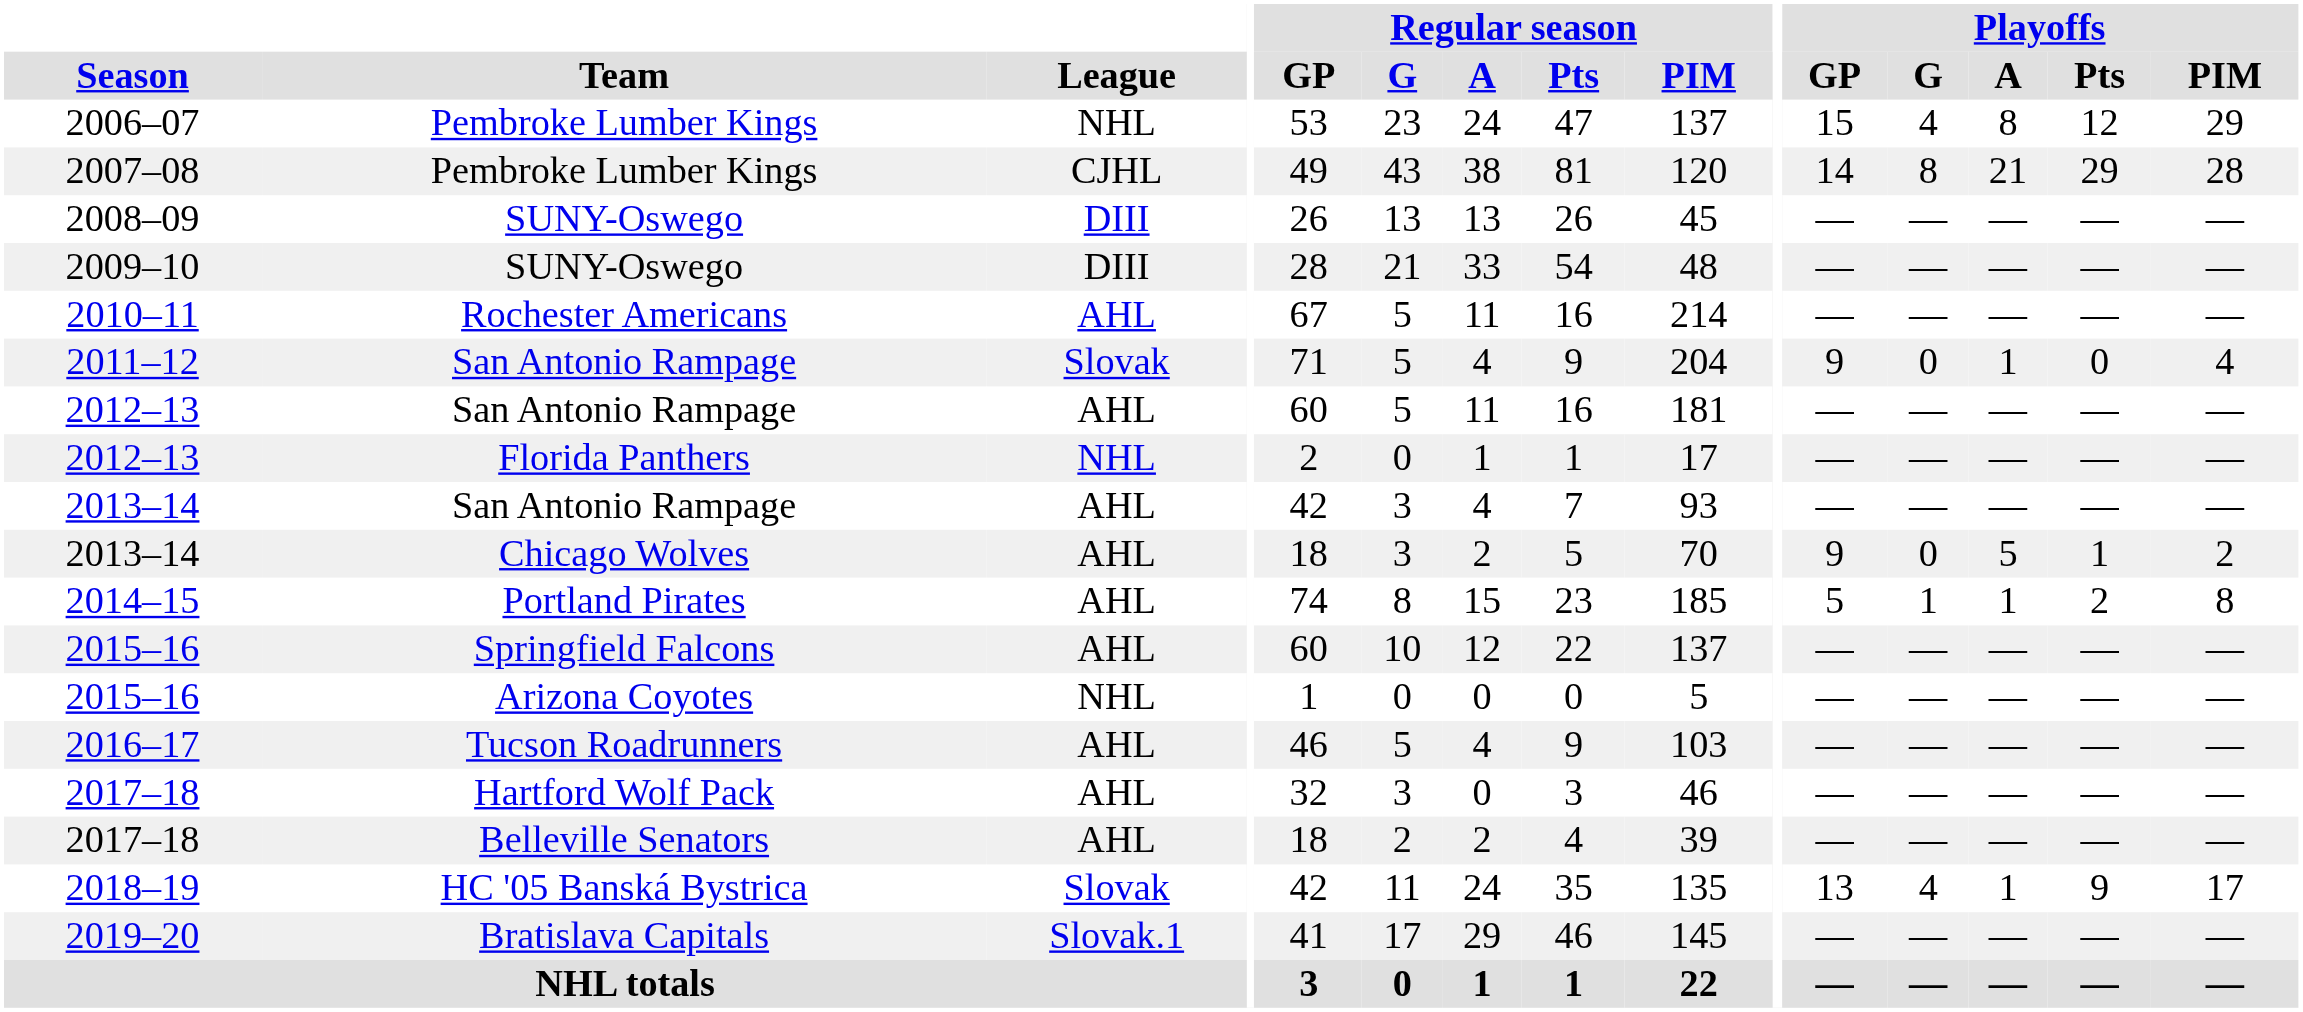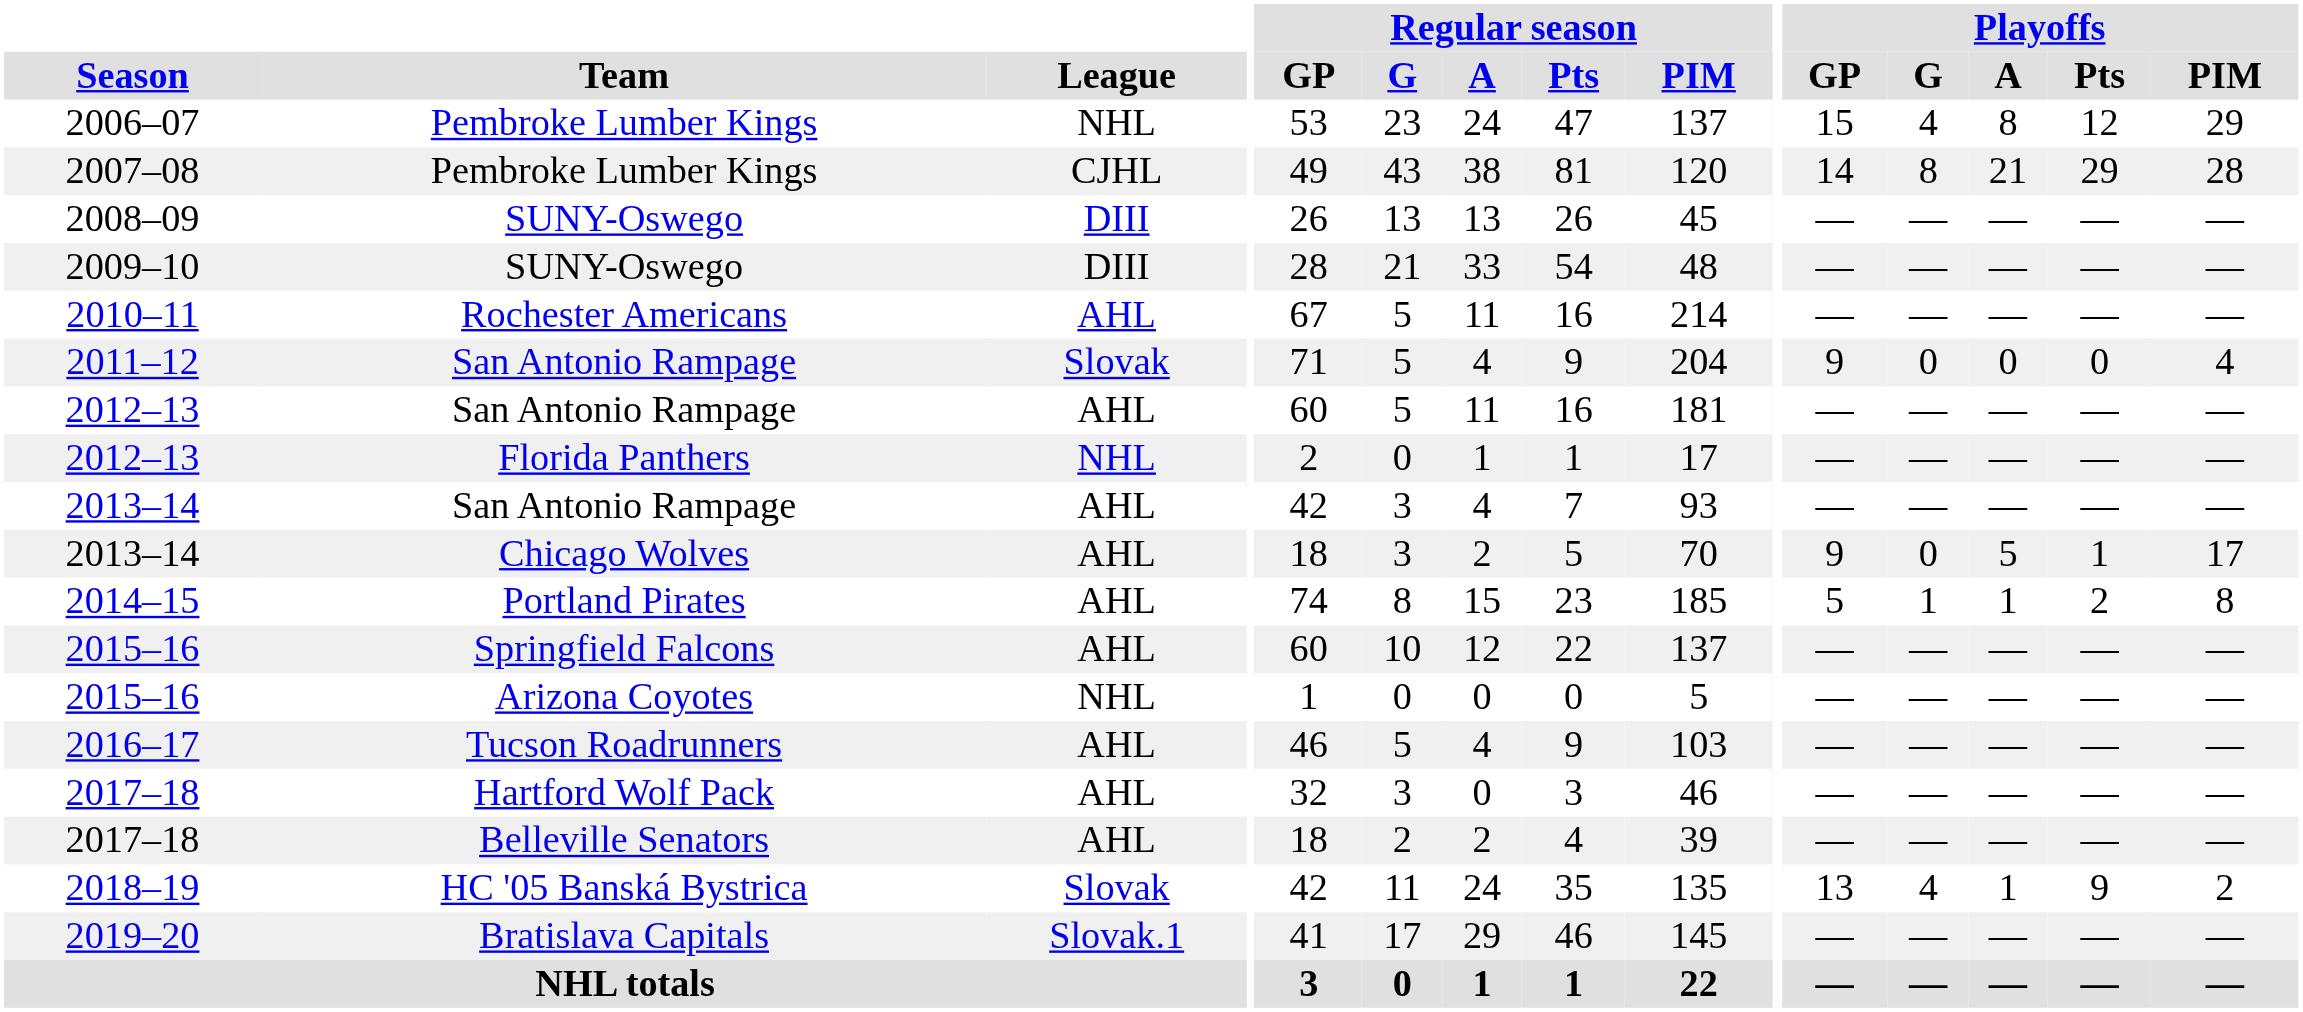2011–12 | Playoffs / A: 1 -> 0
2013–14 / Chicago Wolves | Playoffs / PIM: 2 -> 17
2018–19 | Playoffs / PIM: 17 -> 2
